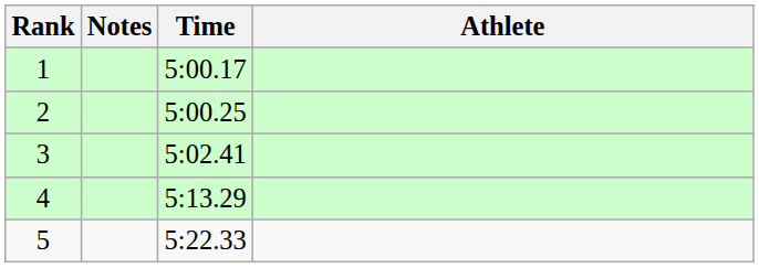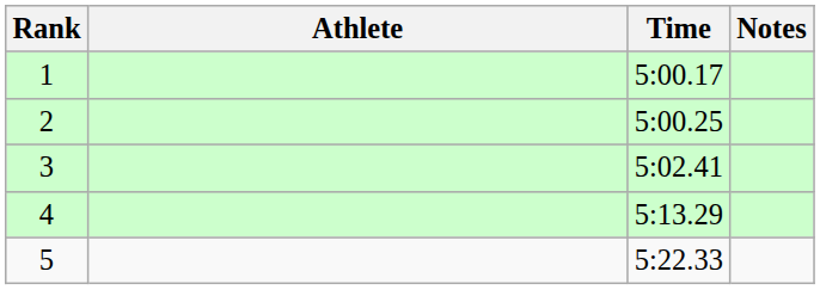columns swapped: Athlete <-> Notes
